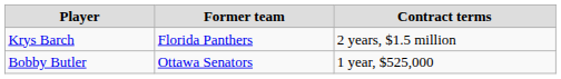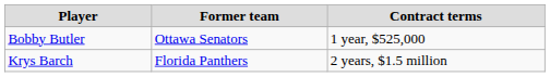rows swapped: Krys Barch <-> Bobby Butler
